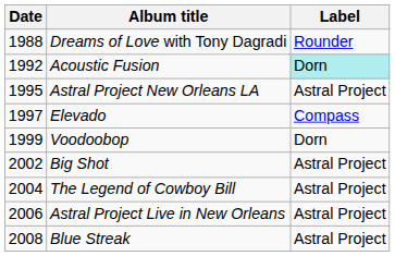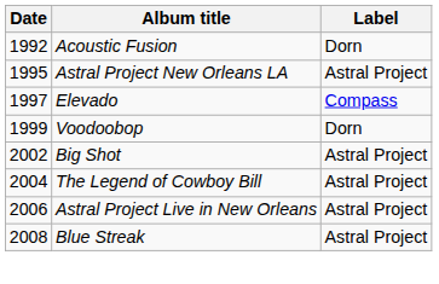- row: 1988 | Dreams of Love with Tony Dagradi | Rounder
Acoustic Fusion | Label: paleturquoise background -> no background
